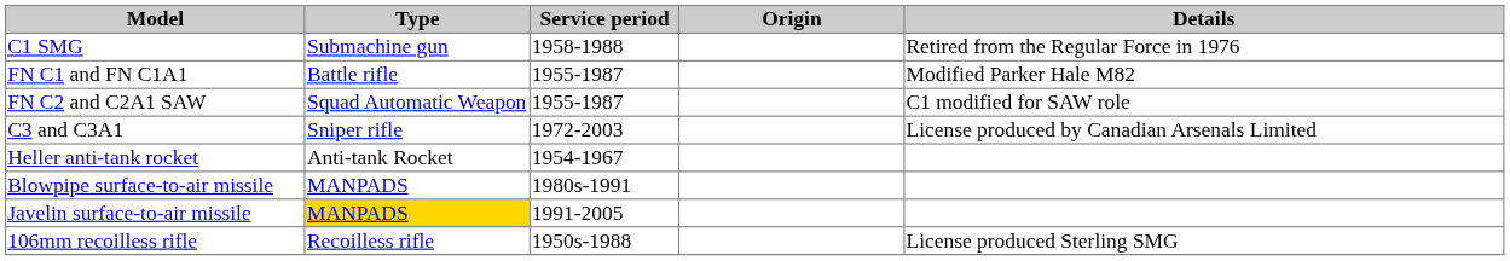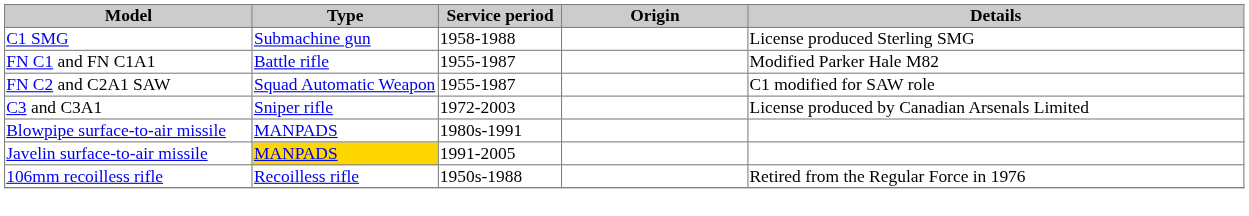C1 SMG | Details: Retired from the Regular Force in 1976 -> License produced Sterling SMG
- row: Heller anti-tank rocket | Anti-tank Rocket | 1954-1967
106mm recoilless rifle | Details: License produced Sterling SMG -> Retired from the Regular Force in 1976
